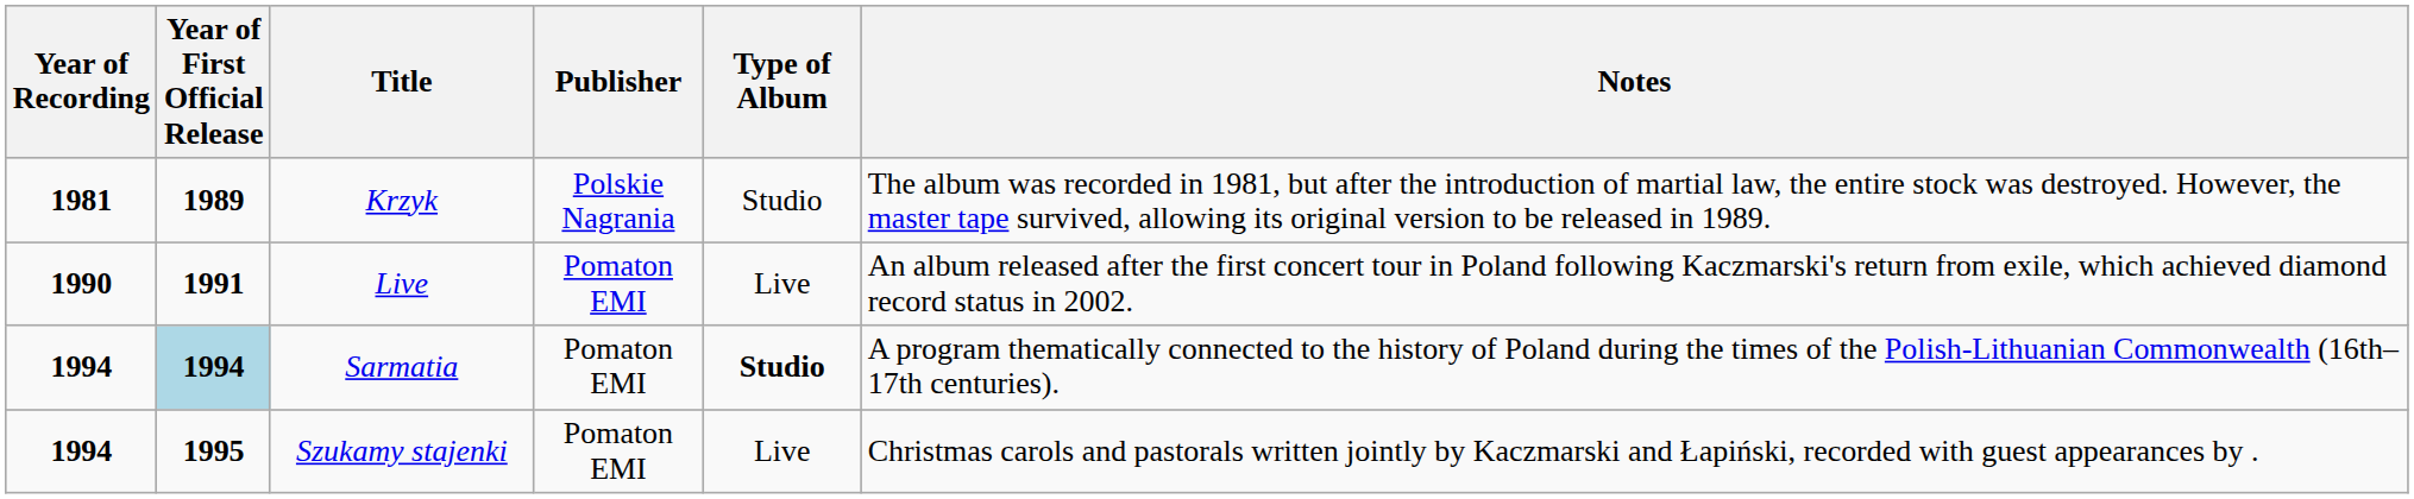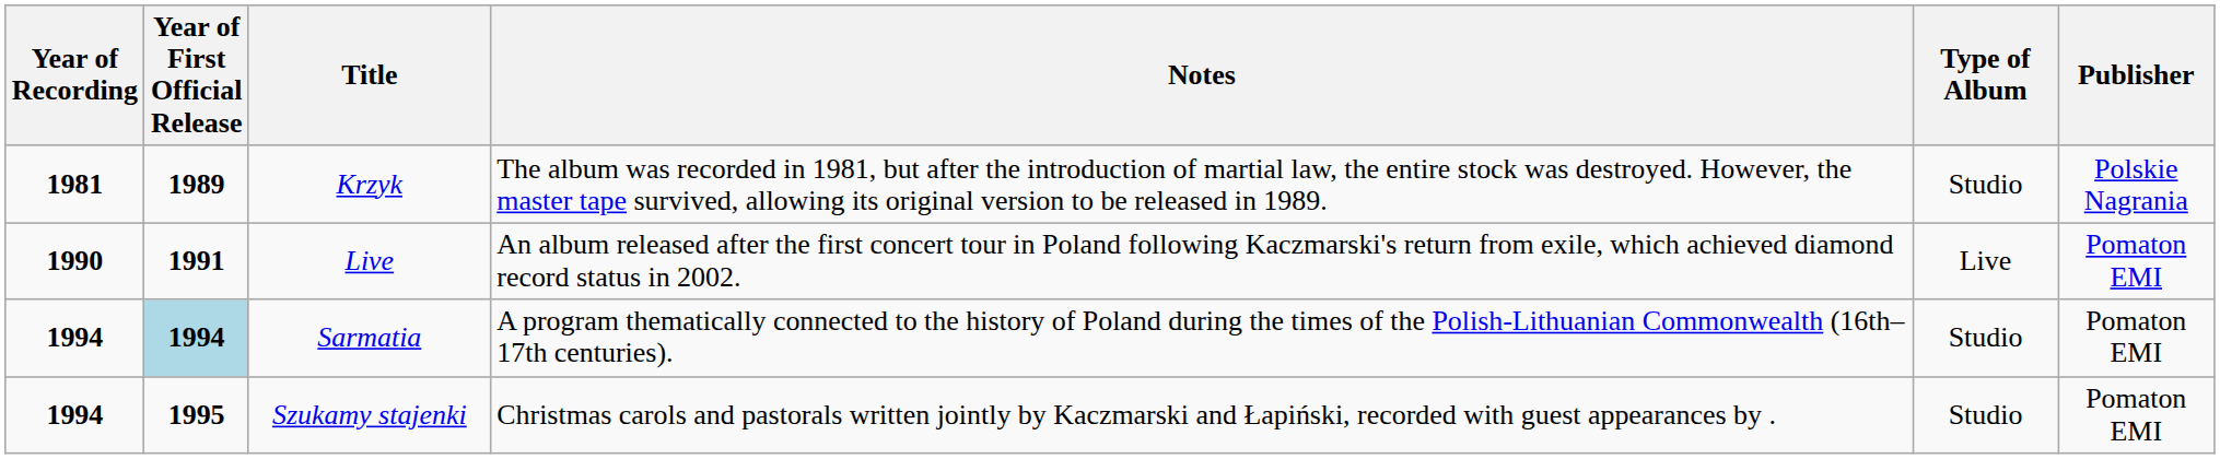columns swapped: Publisher <-> Notes
Sarmatia | Type of Album: bold -> normal
Szukamy stajenki | Type of Album: Live -> Studio
